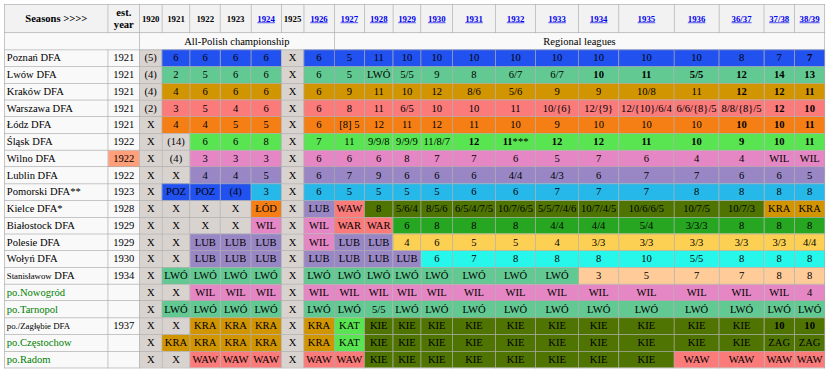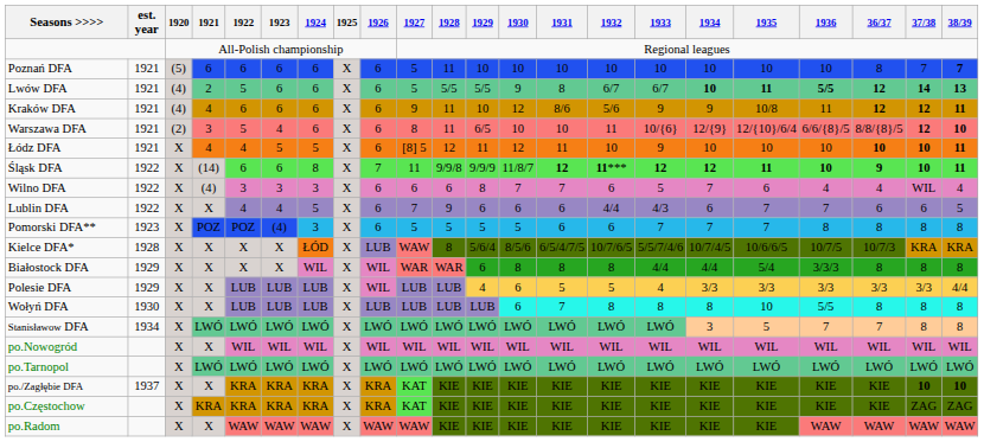Lwów DFA | 1928: LWÓ -> 5/5
Wilno DFA | est. year: lightsalmon background -> no background
Wilno DFA | 38/39: WIL -> 4
po.Nowogród | 38/39: 4 -> WIL
po.Tarnopol | 1928: 5/5 -> LWÓ
